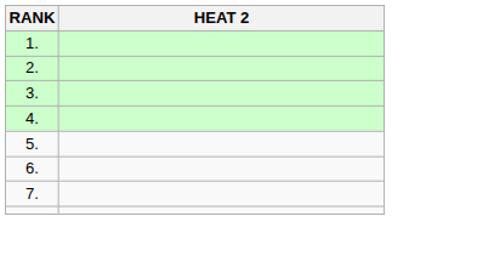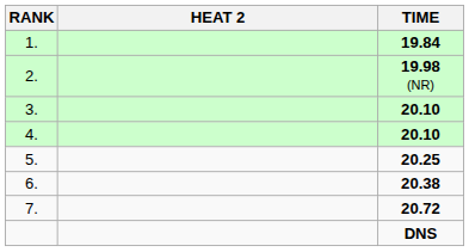+ column: TIME | 19.84 | 19.98 (NR) | 20.10 | 20.10 | 20.25 | 20.38 | 20.72 | DNS
